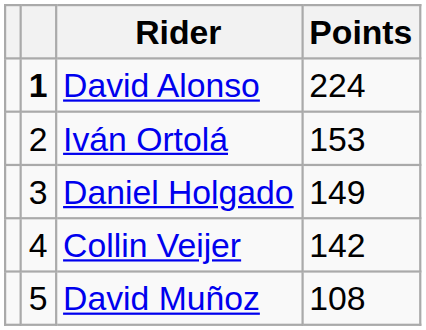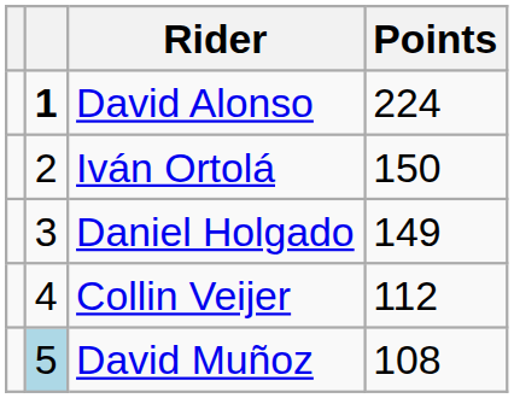Iván Ortolá | Points: 153 -> 150
Collin Veijer | Points: 142 -> 112
David Muñoz | column 2: no background -> lightblue background
